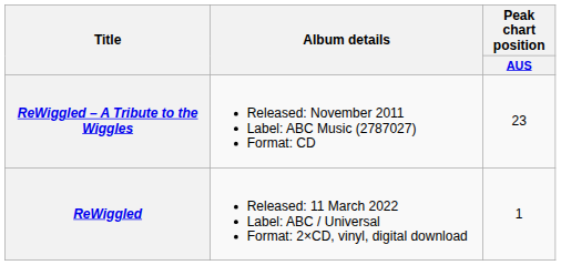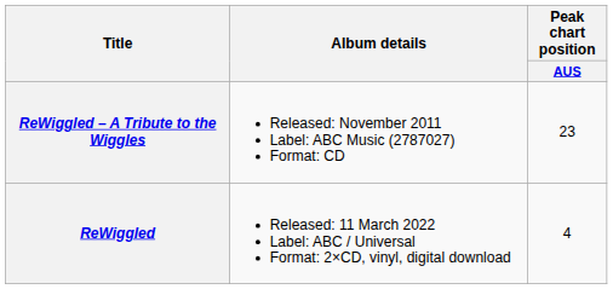ReWiggled | Peak chart position / AUS: 1 -> 4
